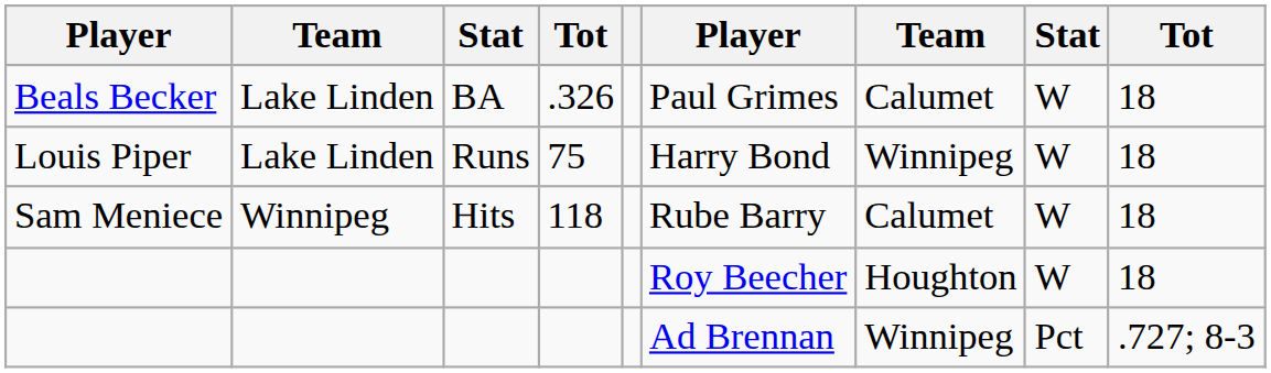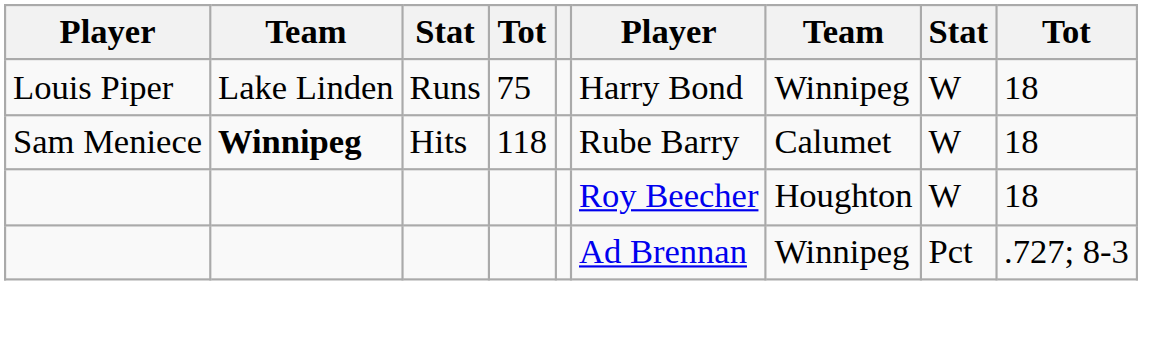- row: Beals Becker | Lake Linden | BA | .326 | Paul Grimes | Calumet | W | 18
Sam Meniece | column 2: normal -> bold
